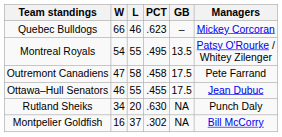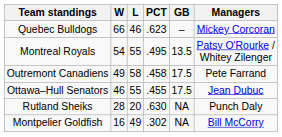Outremont Canadiens | W: 47 -> 49
Rutland Sheiks | W: 34 -> 28
Montpelier Goldfish | L: 37 -> 49
